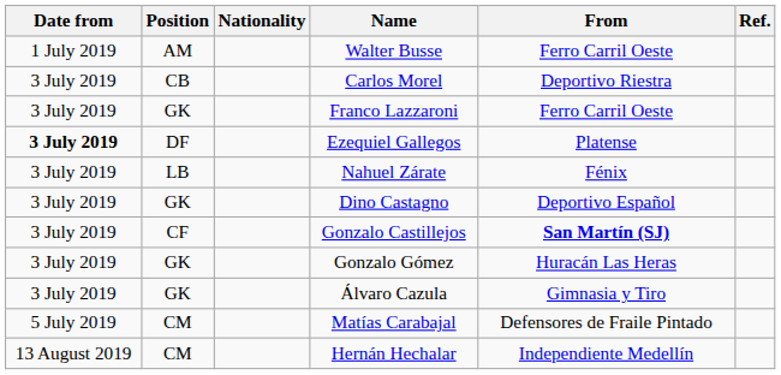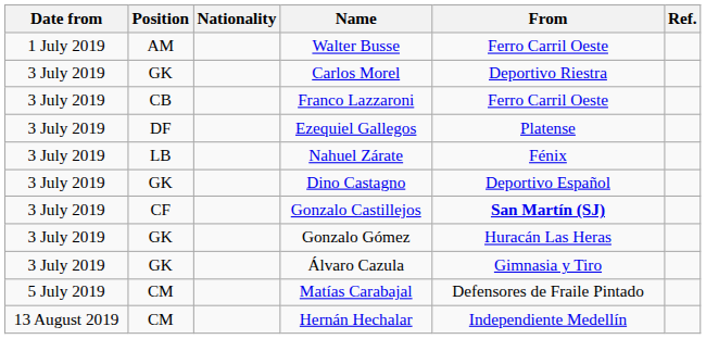Carlos Morel | Position: CB -> GK
Franco Lazzaroni | Position: GK -> CB
Ezequiel Gallegos | Date from: bold -> normal
